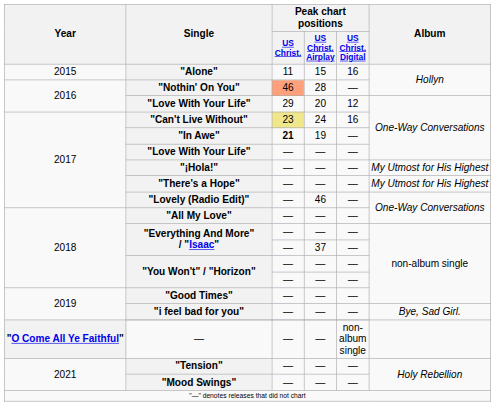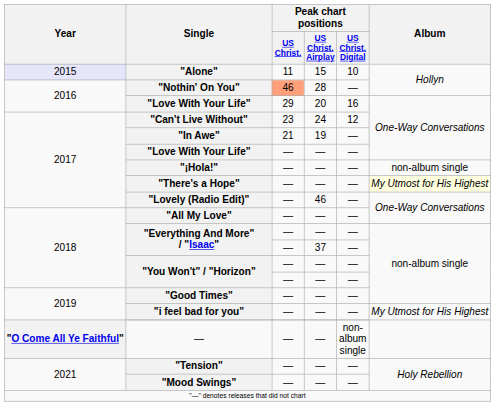"Alone" | Year: no background -> lavender background
"Alone" | Peak chart positions / US Christ. Digital: 16 -> 10
"Love With Your Life" / 20 | Peak chart positions / US Christ. Digital: 12 -> 16
"Can't Live Without" | Peak chart positions / US Christ.: khaki background -> no background
"Can't Live Without" | Peak chart positions / US Christ. Digital: 16 -> 12
"In Awe" | Peak chart positions / US Christ.: bold -> normal
"¡Hola!" | Album: My Utmost for His Highest -> non-album single
"There's a Hope" | Album: no background -> lightyellow background
"i feel bad for you" | Album: Bye, Sad Girl. -> My Utmost for His Highest
